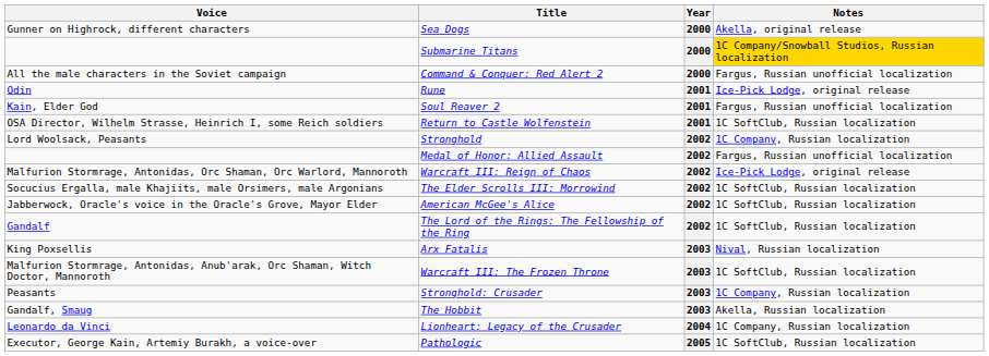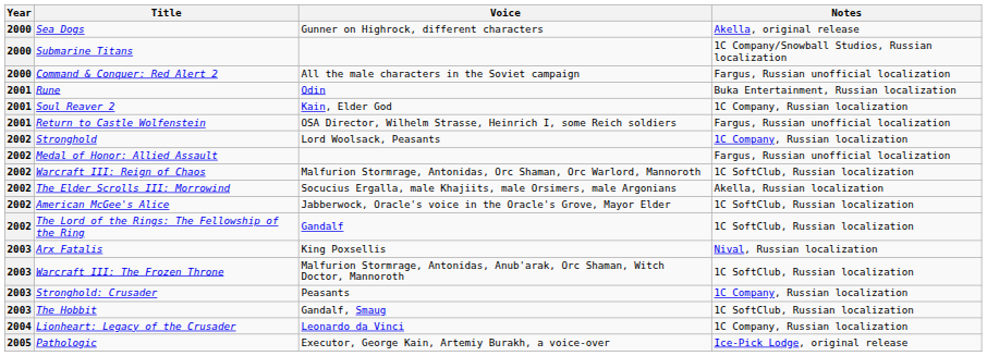columns swapped: Year <-> Voice
Submarine Titans | Notes: gold background -> no background
Rune | Notes: Ice-Pick Lodge, original release -> Buka Entertainment, Russian localization
Soul Reaver 2 | Notes: Fargus, Russian unofficial localization -> 1C Company, Russian localization
Return to Castle Wolfenstein | Notes: 1C SoftClub, Russian localization -> Fargus, Russian unofficial localization
Warcraft III: Reign of Chaos | Notes: Ice-Pick Lodge, original release -> 1C SoftClub, Russian localization
The Elder Scrolls III: Morrowind | Notes: 1C SoftClub, Russian localization -> Akella, Russian localization
The Hobbit | Notes: Akella, Russian localization -> 1C SoftClub, Russian localization
Pathologic | Notes: 1C SoftClub, Russian localization -> Ice-Pick Lodge, original release
